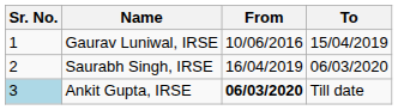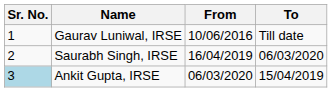Gaurav Luniwal, IRSE | To: 15/04/2019 -> Till date
Ankit Gupta, IRSE | From: bold -> normal
Ankit Gupta, IRSE | To: Till date -> 15/04/2019
